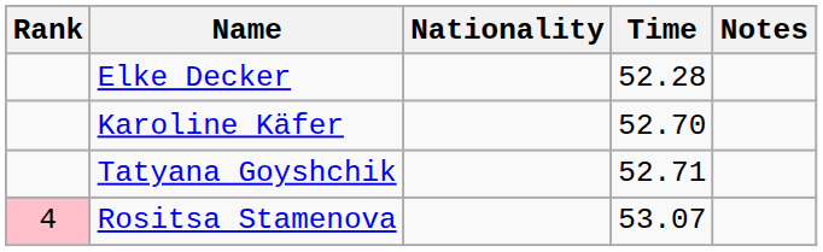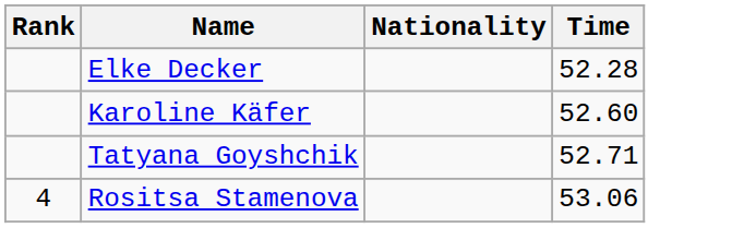- column: Notes
Karoline Käfer | Time: 52.70 -> 52.60
Rositsa Stamenova | Rank: pink background -> no background
Rositsa Stamenova | Time: 53.07 -> 53.06
